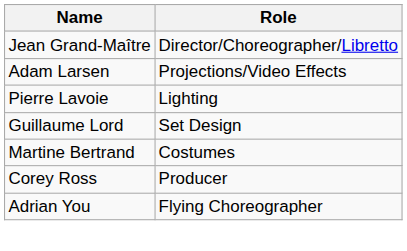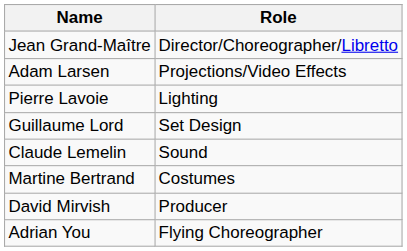+ row: Claude Lemelin | Sound
+ row: David Mirvish | Producer
- row: Corey Ross | Producer
